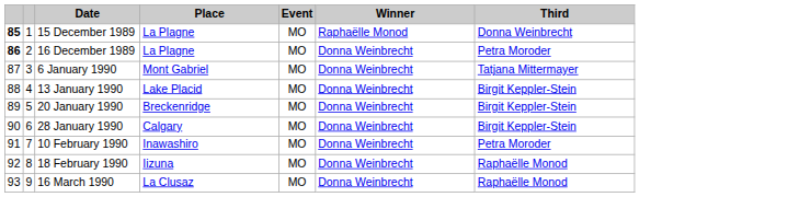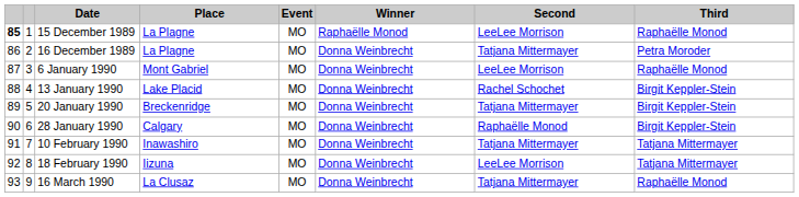+ column: Second | LeeLee Morrison | Tatjana Mittermayer | LeeLee Morrison | Rachel Schochet | Tatjana Mittermayer | Raphaëlle Monod | Tatjana Mittermayer | LeeLee Morrison | Tatjana Mittermayer
15 December 1989 | Third: Donna Weinbrecht -> Raphaëlle Monod
16 December 1989 | column 1: bold -> normal
6 January 1990 | Third: Tatjana Mittermayer -> Raphaëlle Monod
10 February 1990 | Third: Petra Moroder -> Tatjana Mittermayer
18 February 1990 | Third: Raphaëlle Monod -> Tatjana Mittermayer
